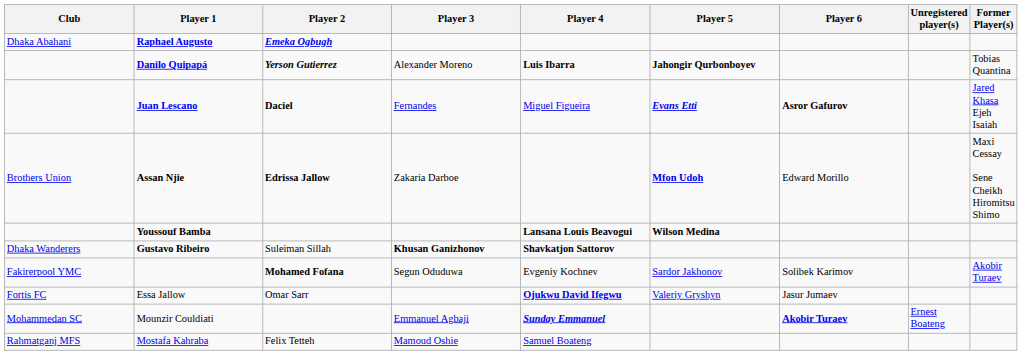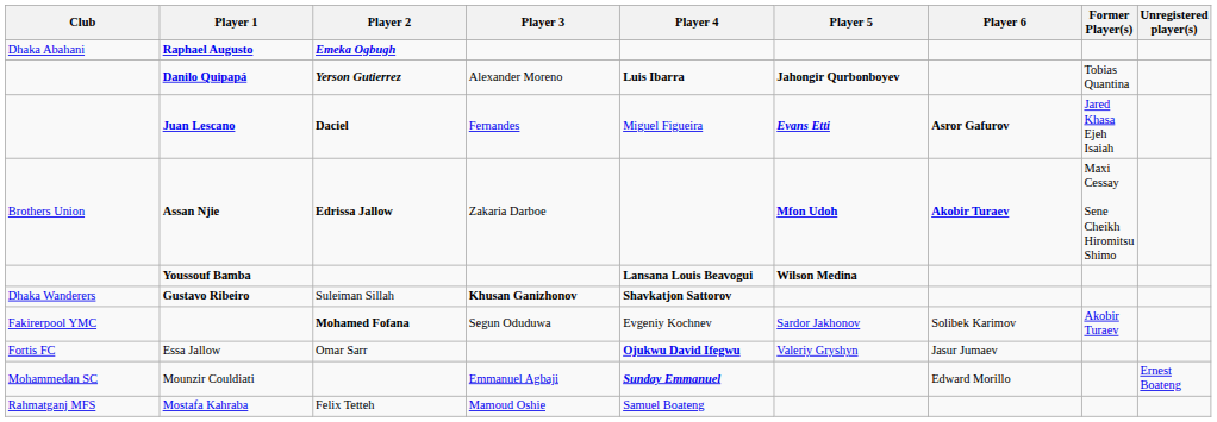columns swapped: Unregistered player(s) <-> Former Player(s)
Assan Njie | Player 6: Edward Morillo -> Akobir Turaev
Mounzir Couldiati | Player 6: Akobir Turaev -> Edward Morillo
